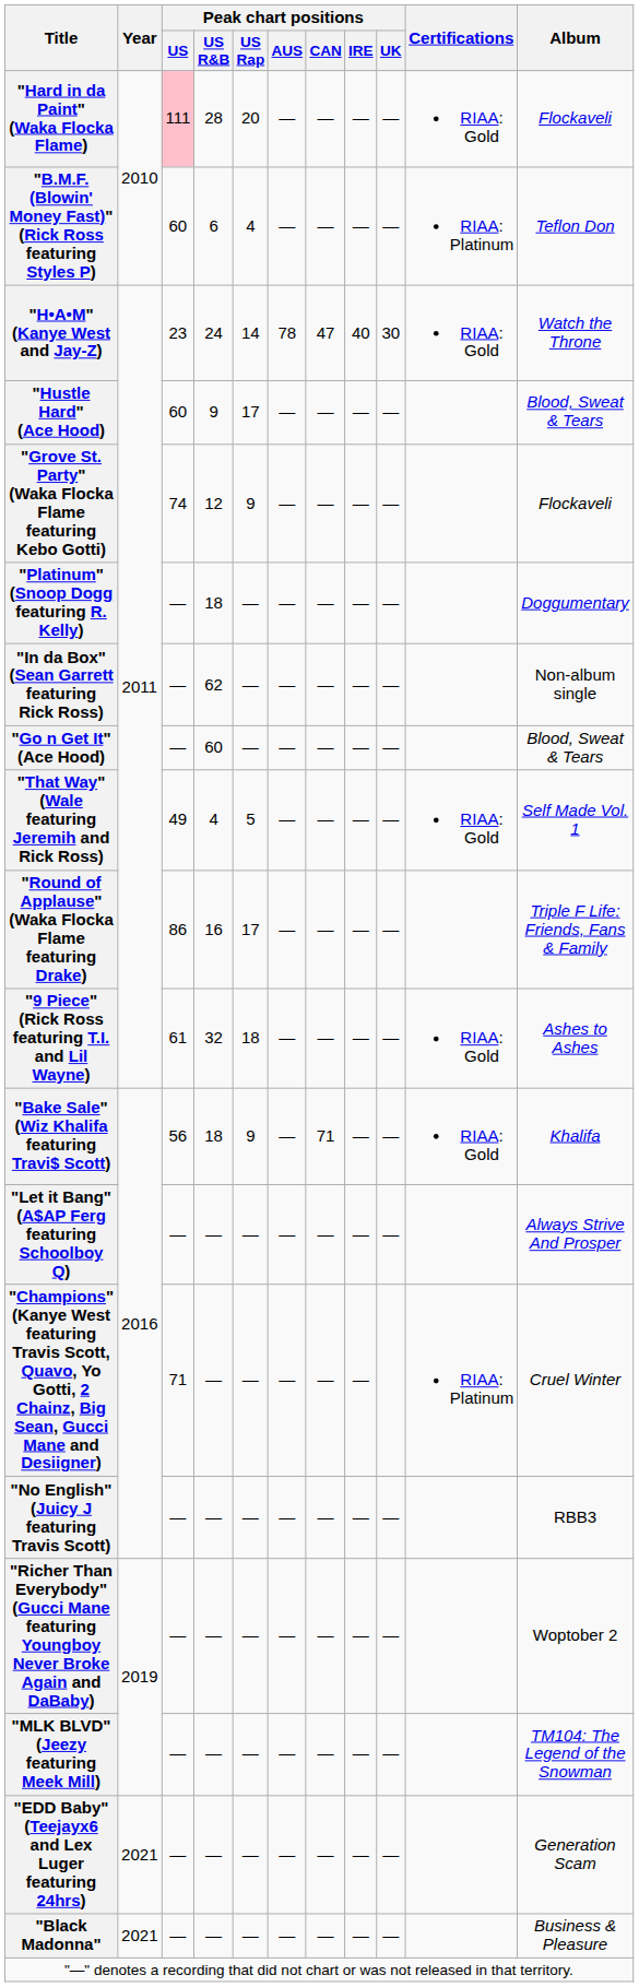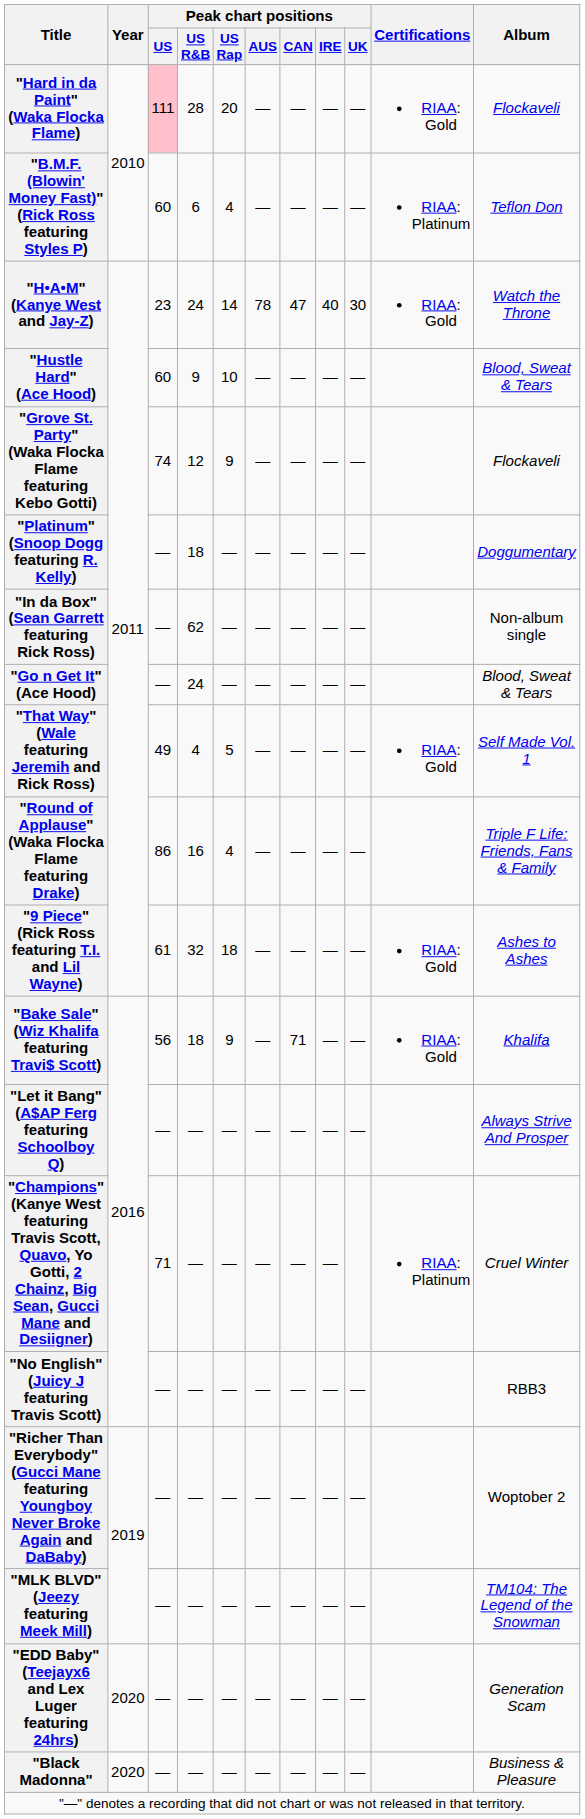"Hustle Hard" (Ace Hood) | Peak chart positions / US Rap: 17 -> 10
"Go n Get It" (Ace Hood) | Peak chart positions / US R&B: 60 -> 24
"Round of Applause" (Waka Flocka Flame featuring Drake) | Peak chart positions / US Rap: 17 -> 4
"EDD Baby" (Teejayx6 and Lex Luger featuring 24hrs) | Year: 2021 -> 2020
"Black Madonna" | Year: 2021 -> 2020
